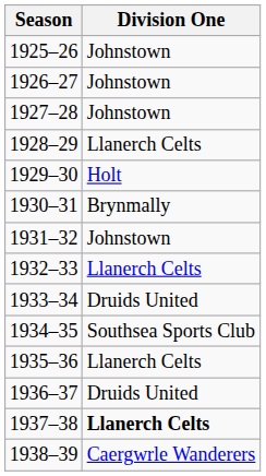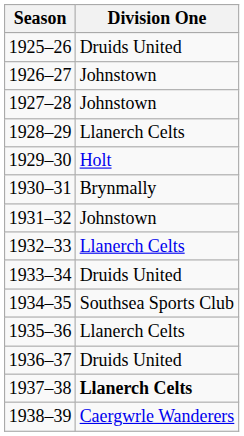1925–26 | Division One: Johnstown -> Druids United
